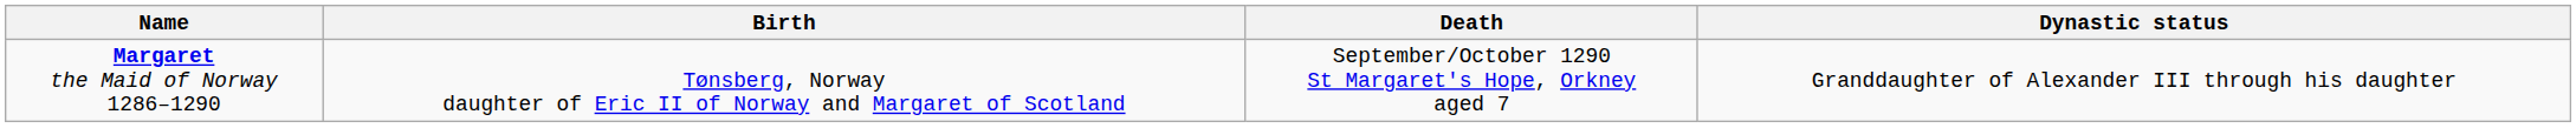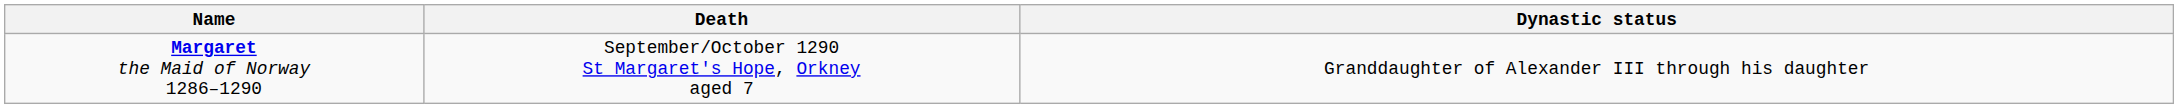- column: Birth | Tønsberg, Norway daughter of Eric II of Norway and Margaret of Scotland
